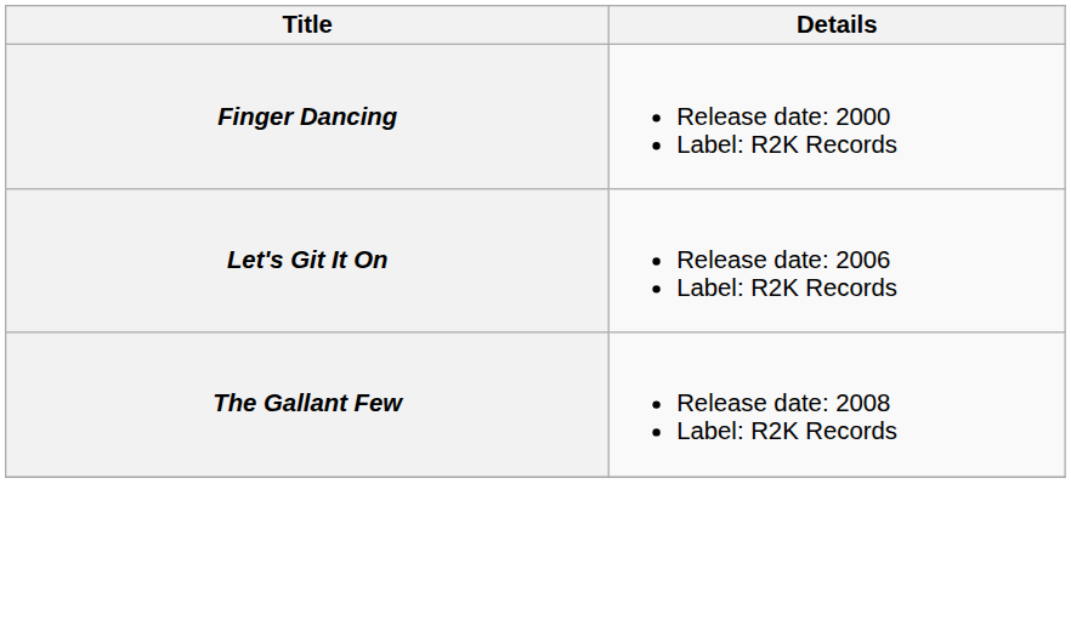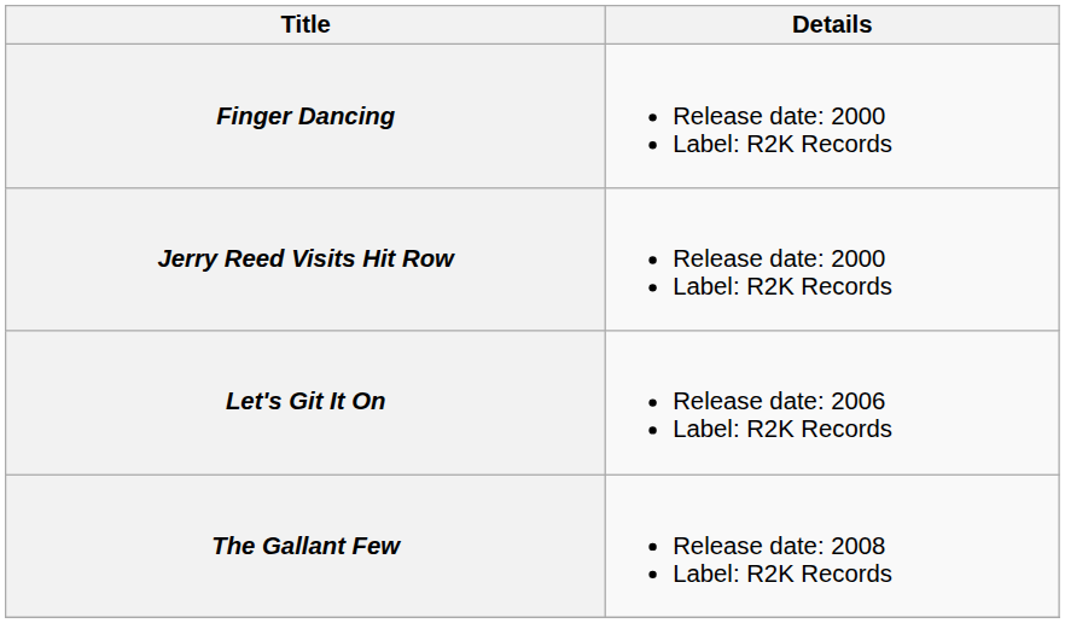+ row: Jerry Reed Visits Hit Row | Release date: 2000 Label: R2K Records
